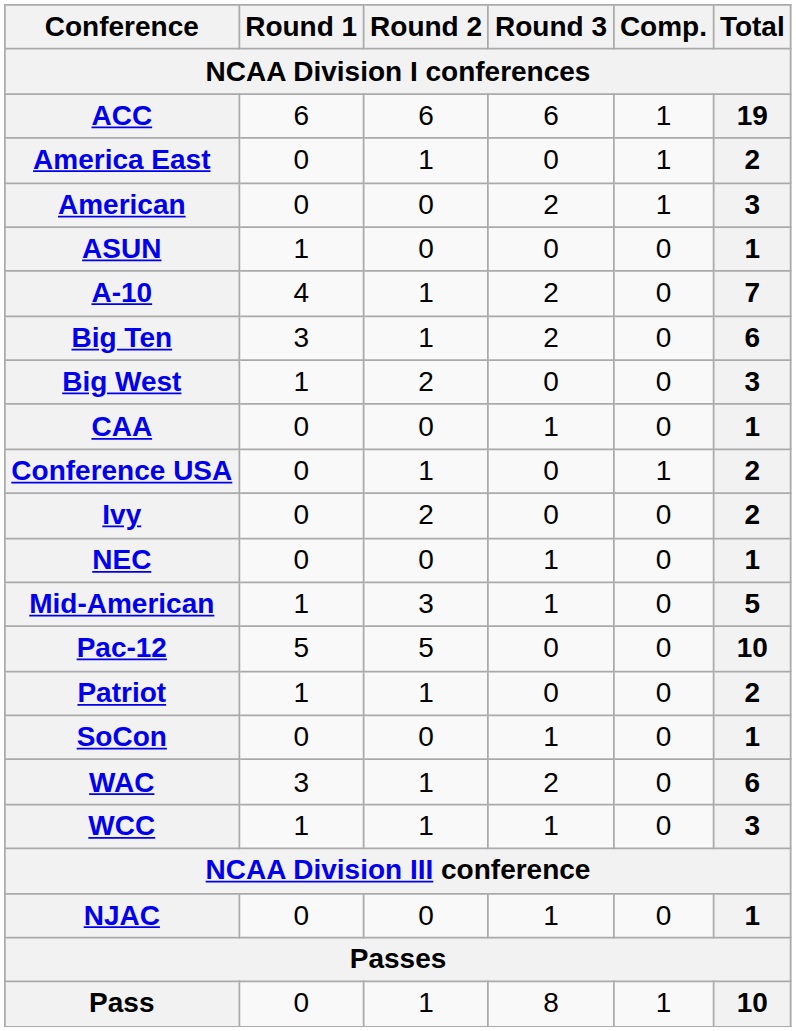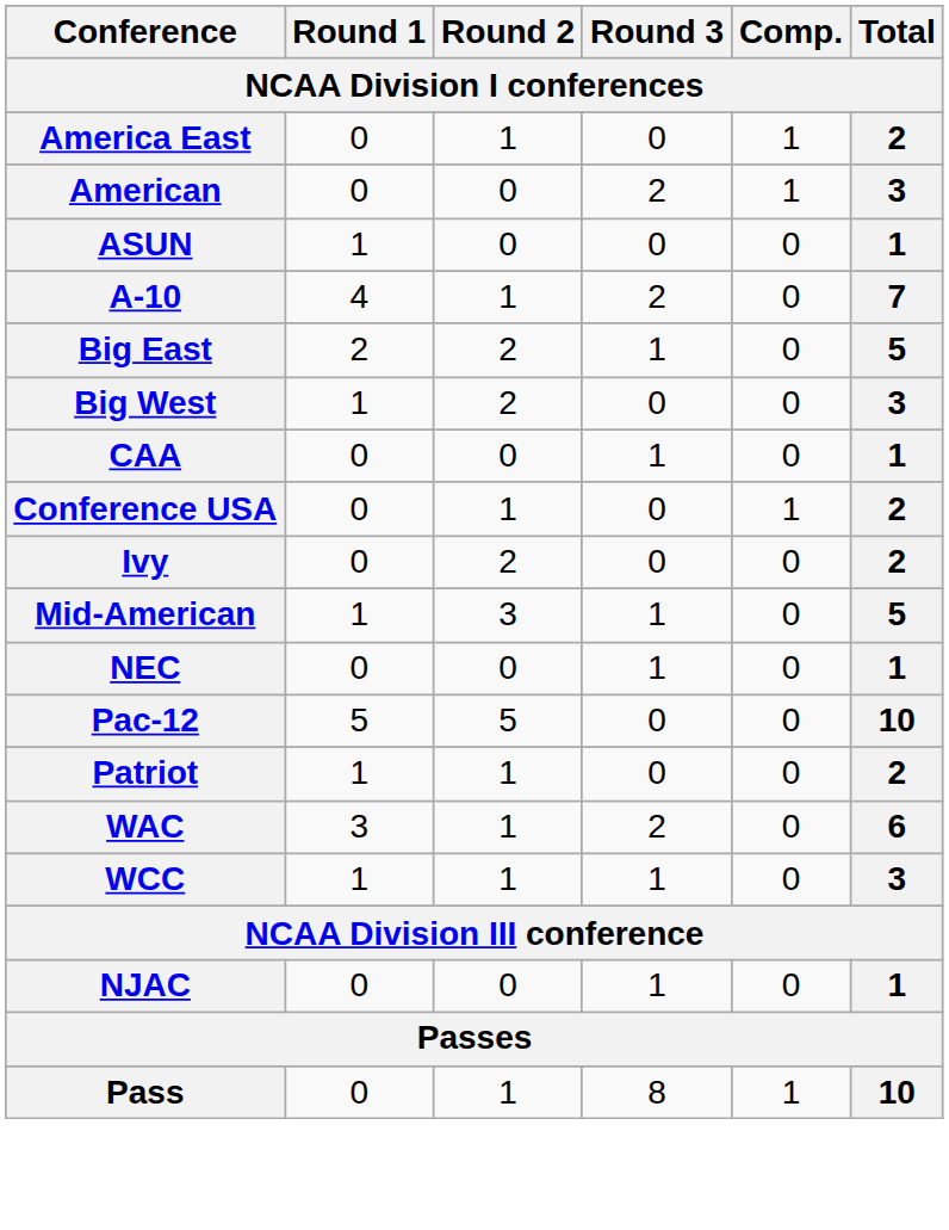- row: ACC | 6 | 6 | 6 | 1 | 19
+ row: Big East | 2 | 2 | 1 | 0 | 5
- row: Big Ten | 3 | 1 | 2 | 0 | 6
rows swapped: Mid-American <-> NEC
- row: SoCon | 0 | 0 | 1 | 0 | 1
